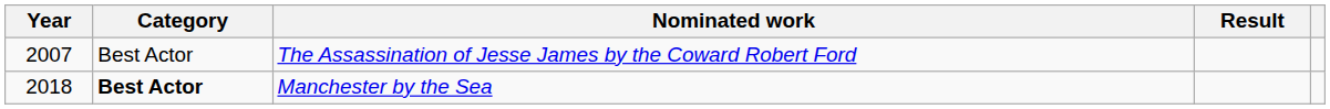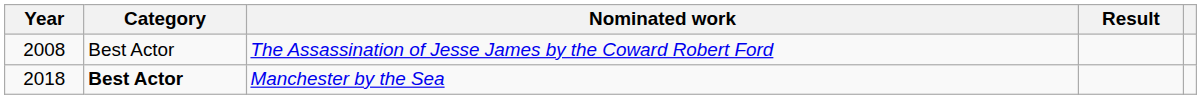The Assassination of Jesse James by the Coward Robert Ford | Year: 2007 -> 2008
